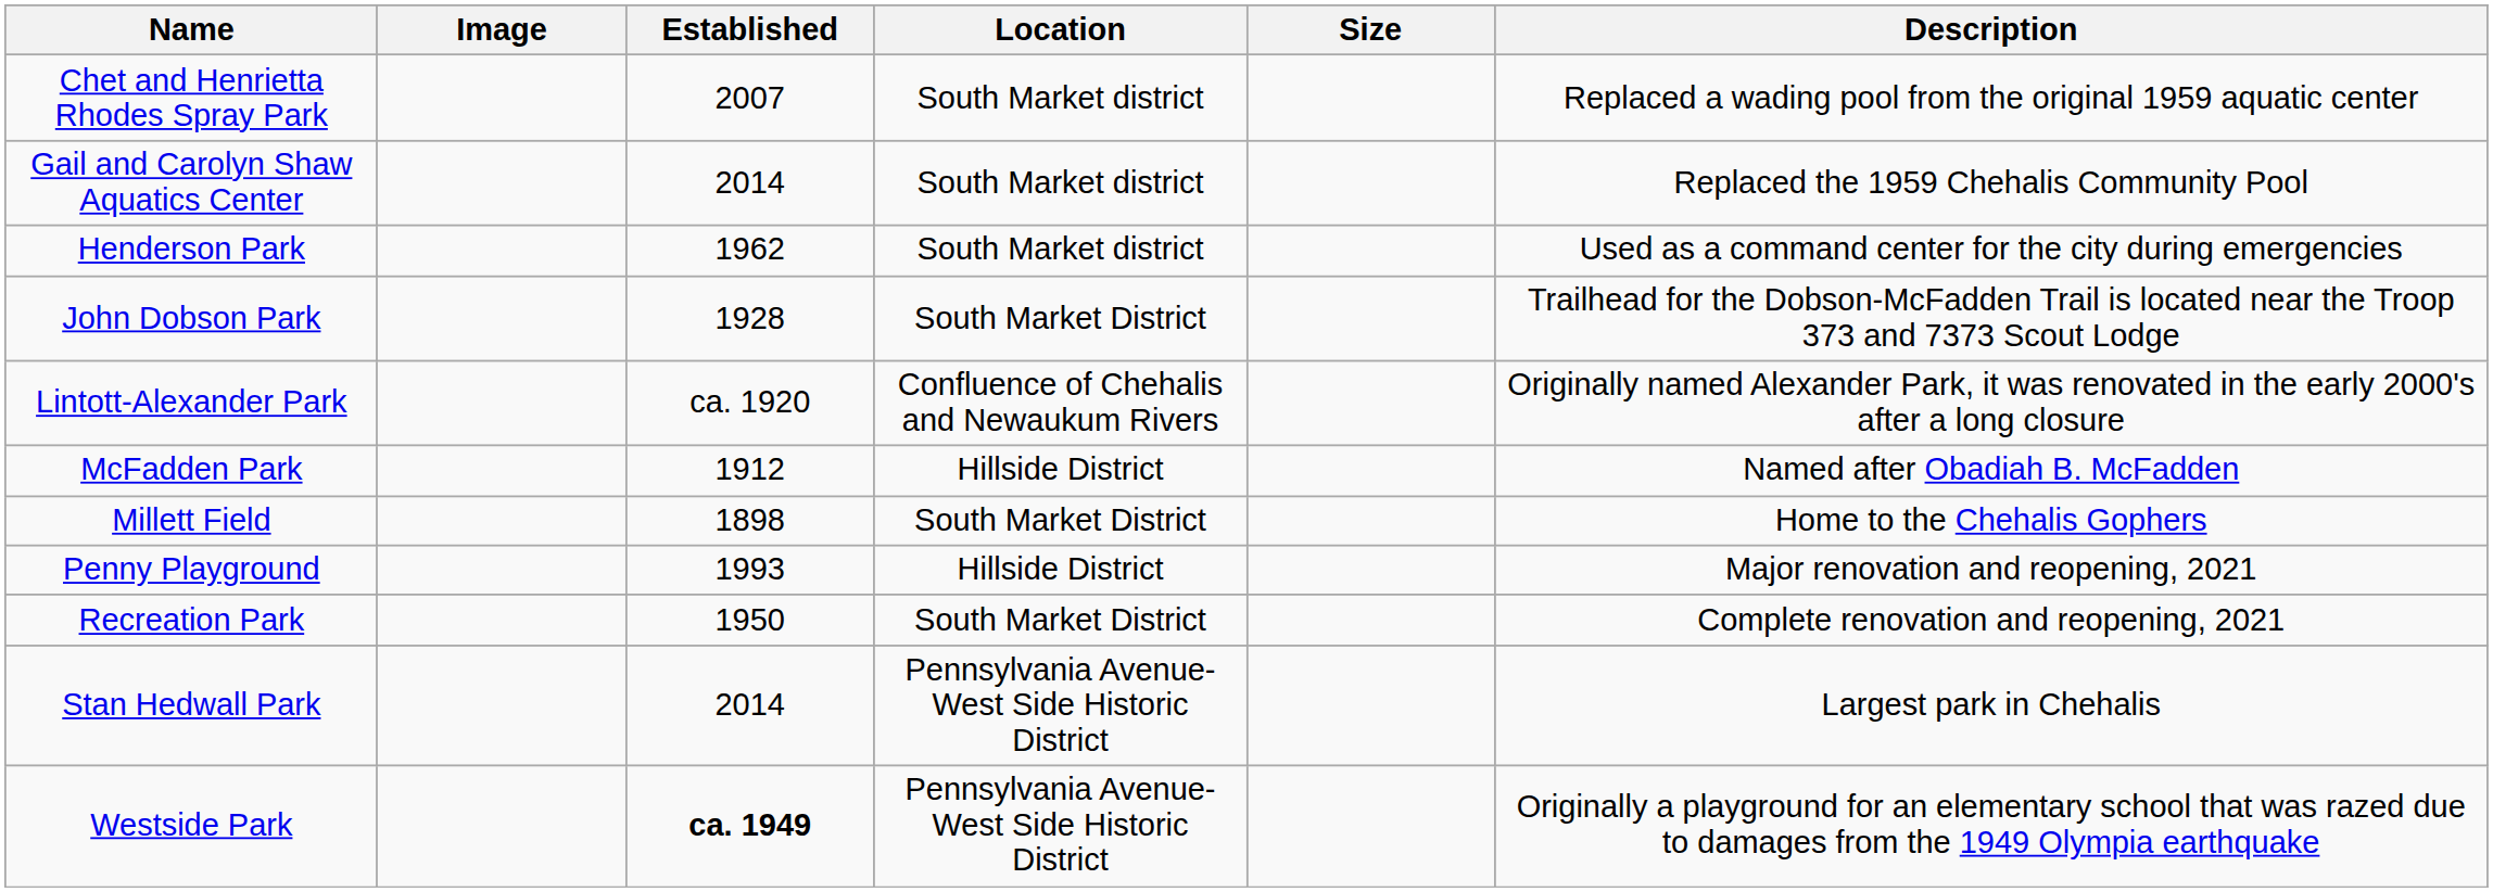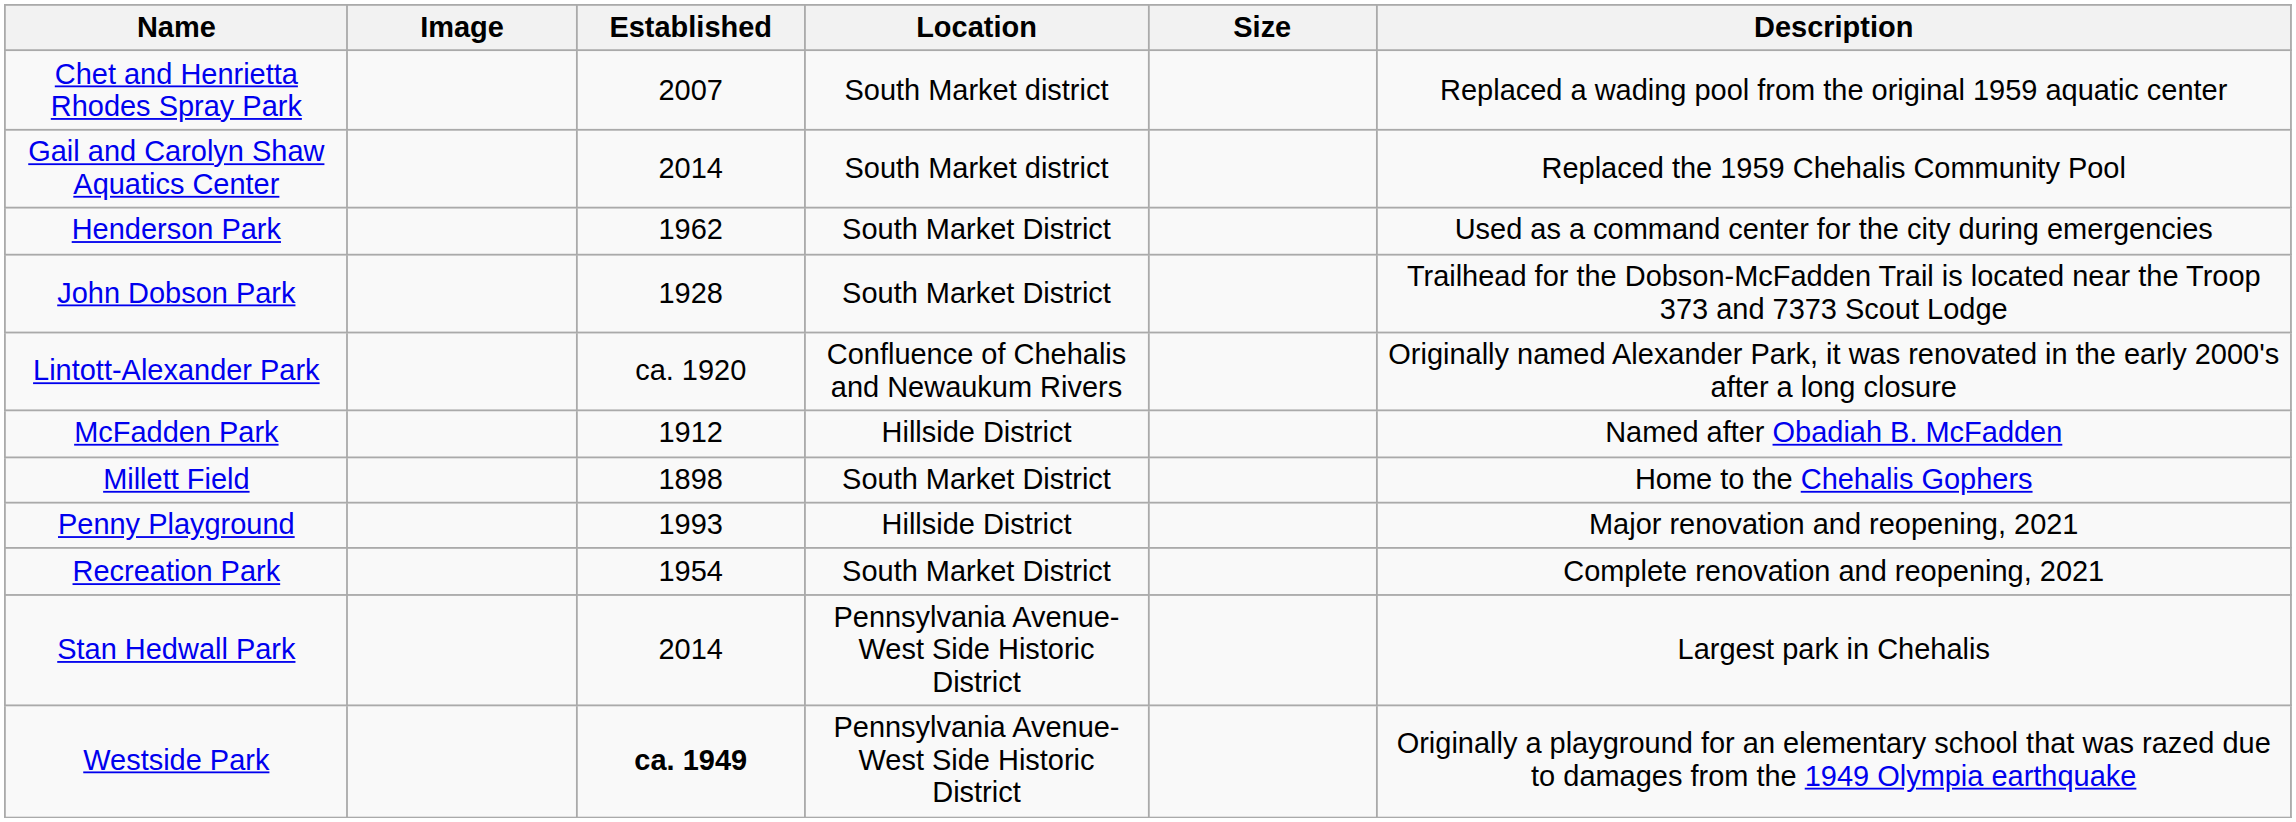Henderson Park | Location: South Market district -> South Market District
Recreation Park | Established: 1950 -> 1954
